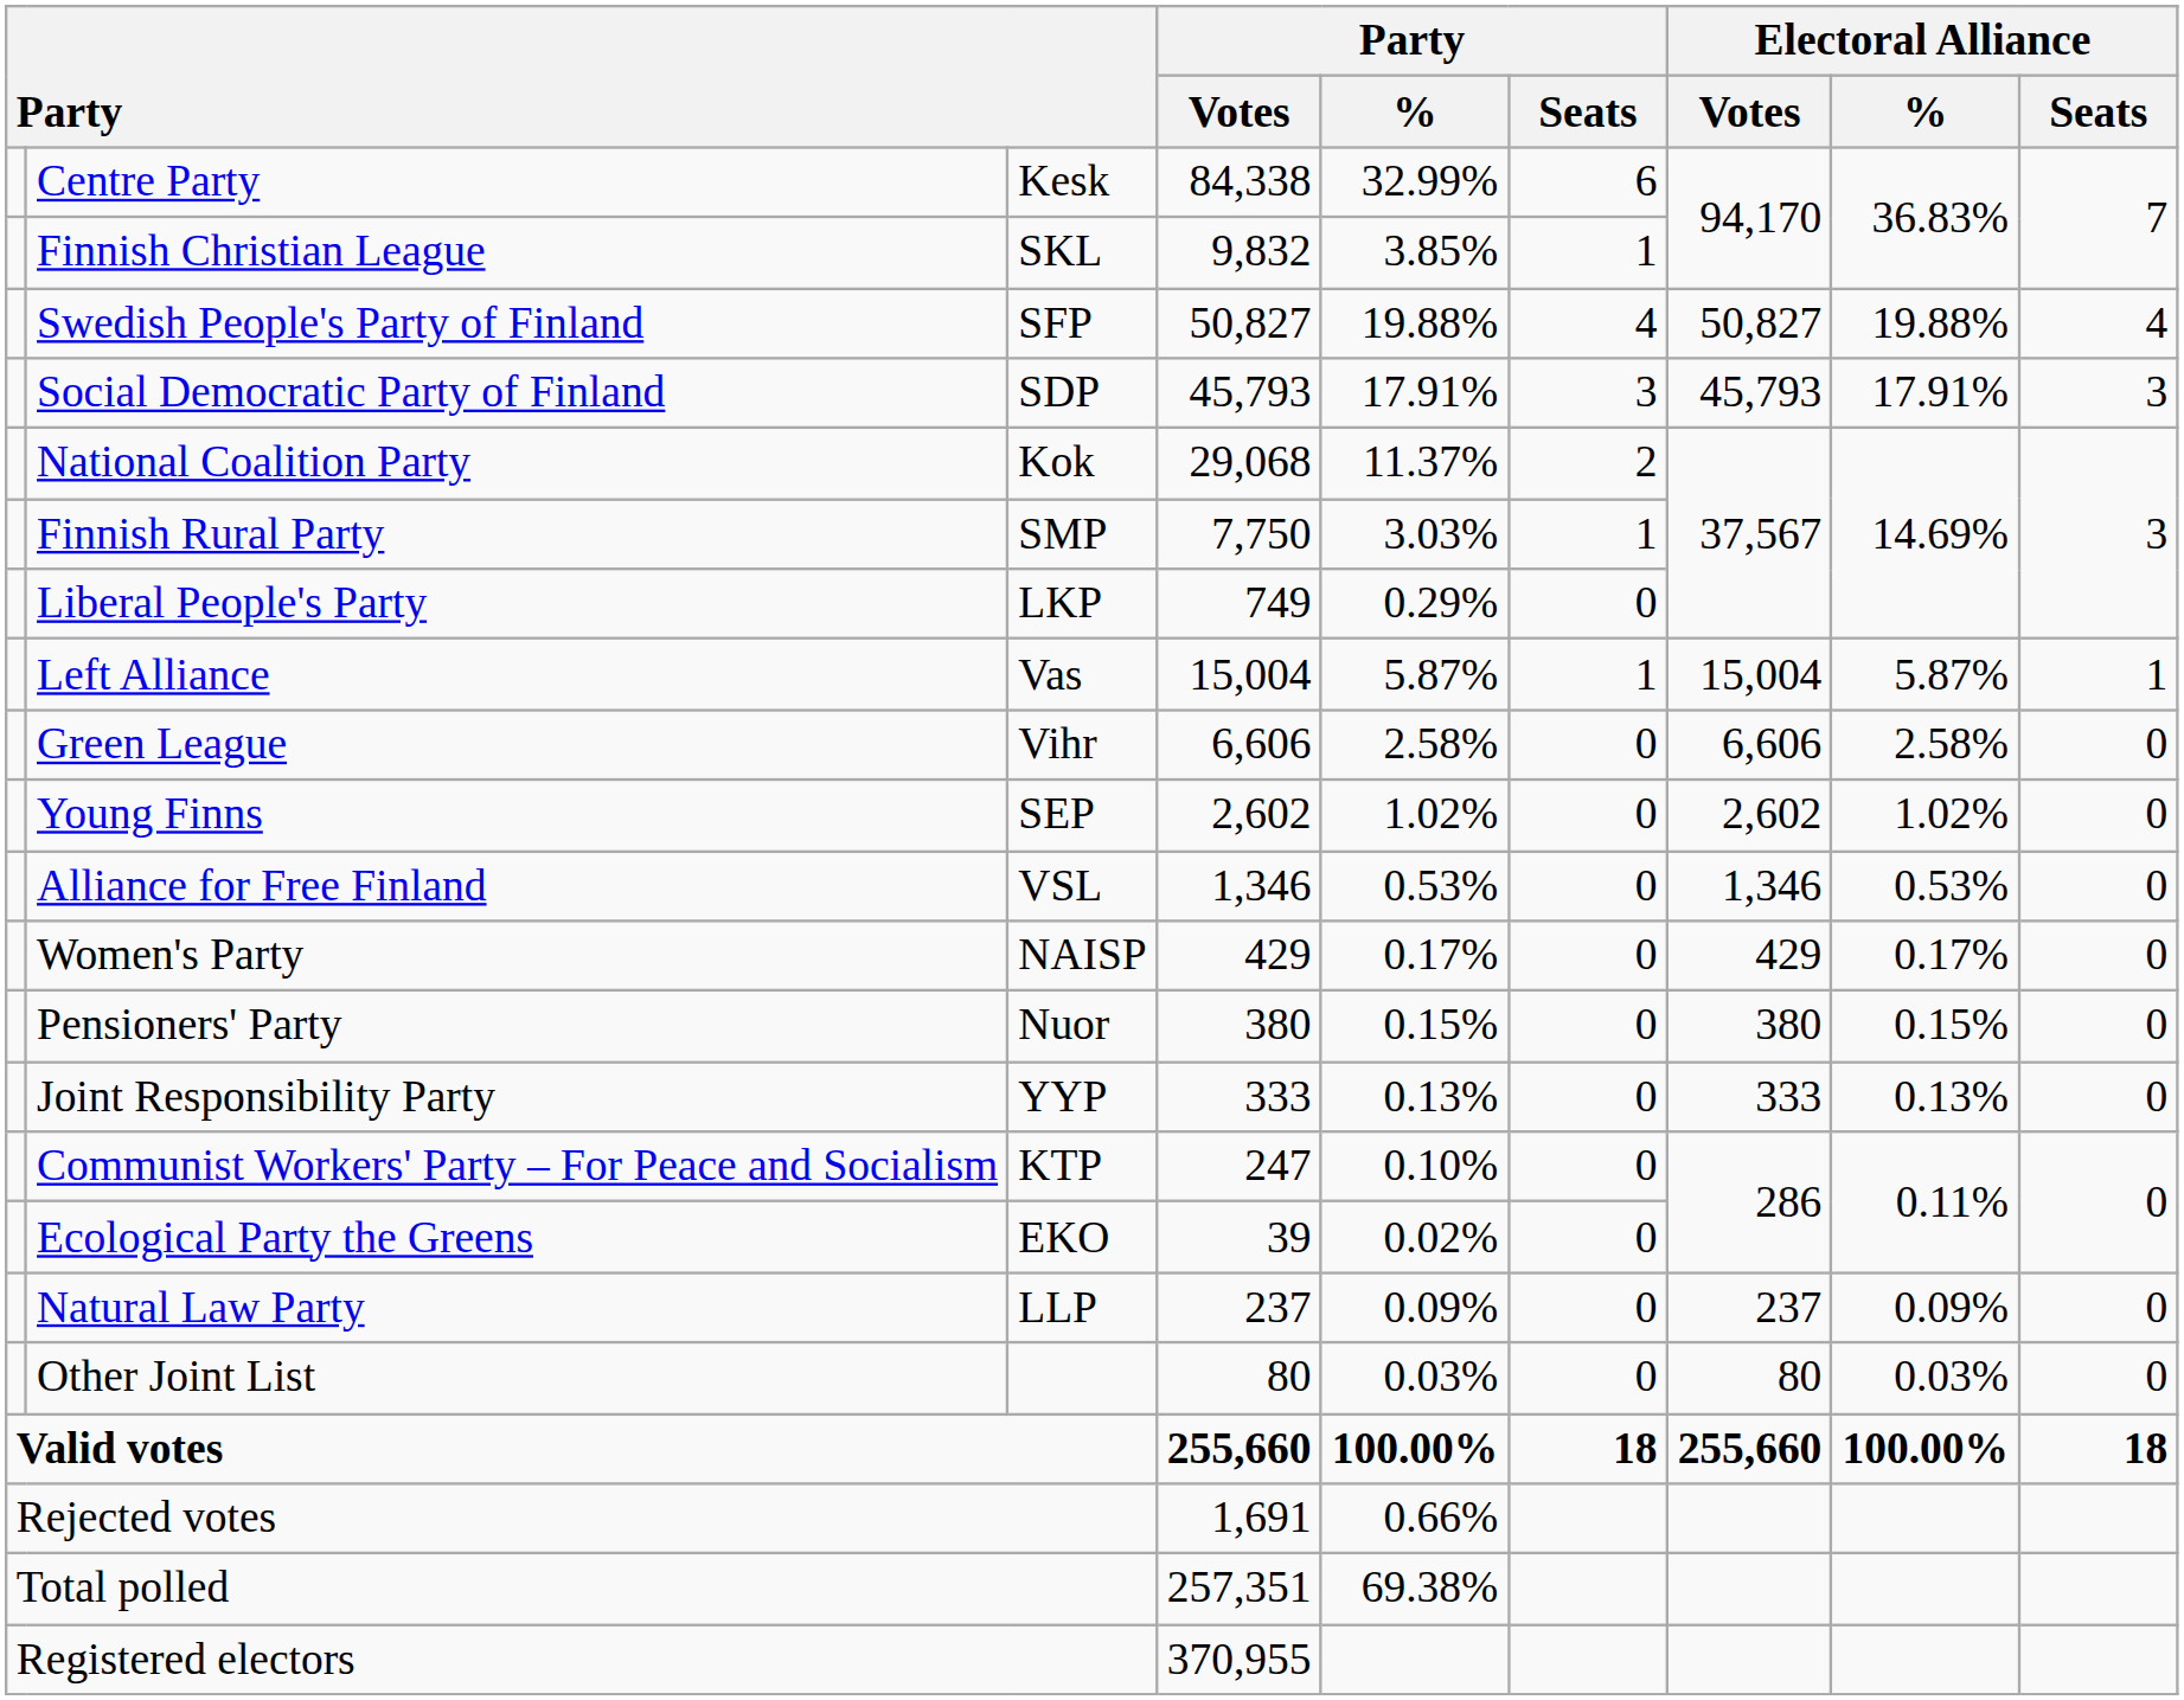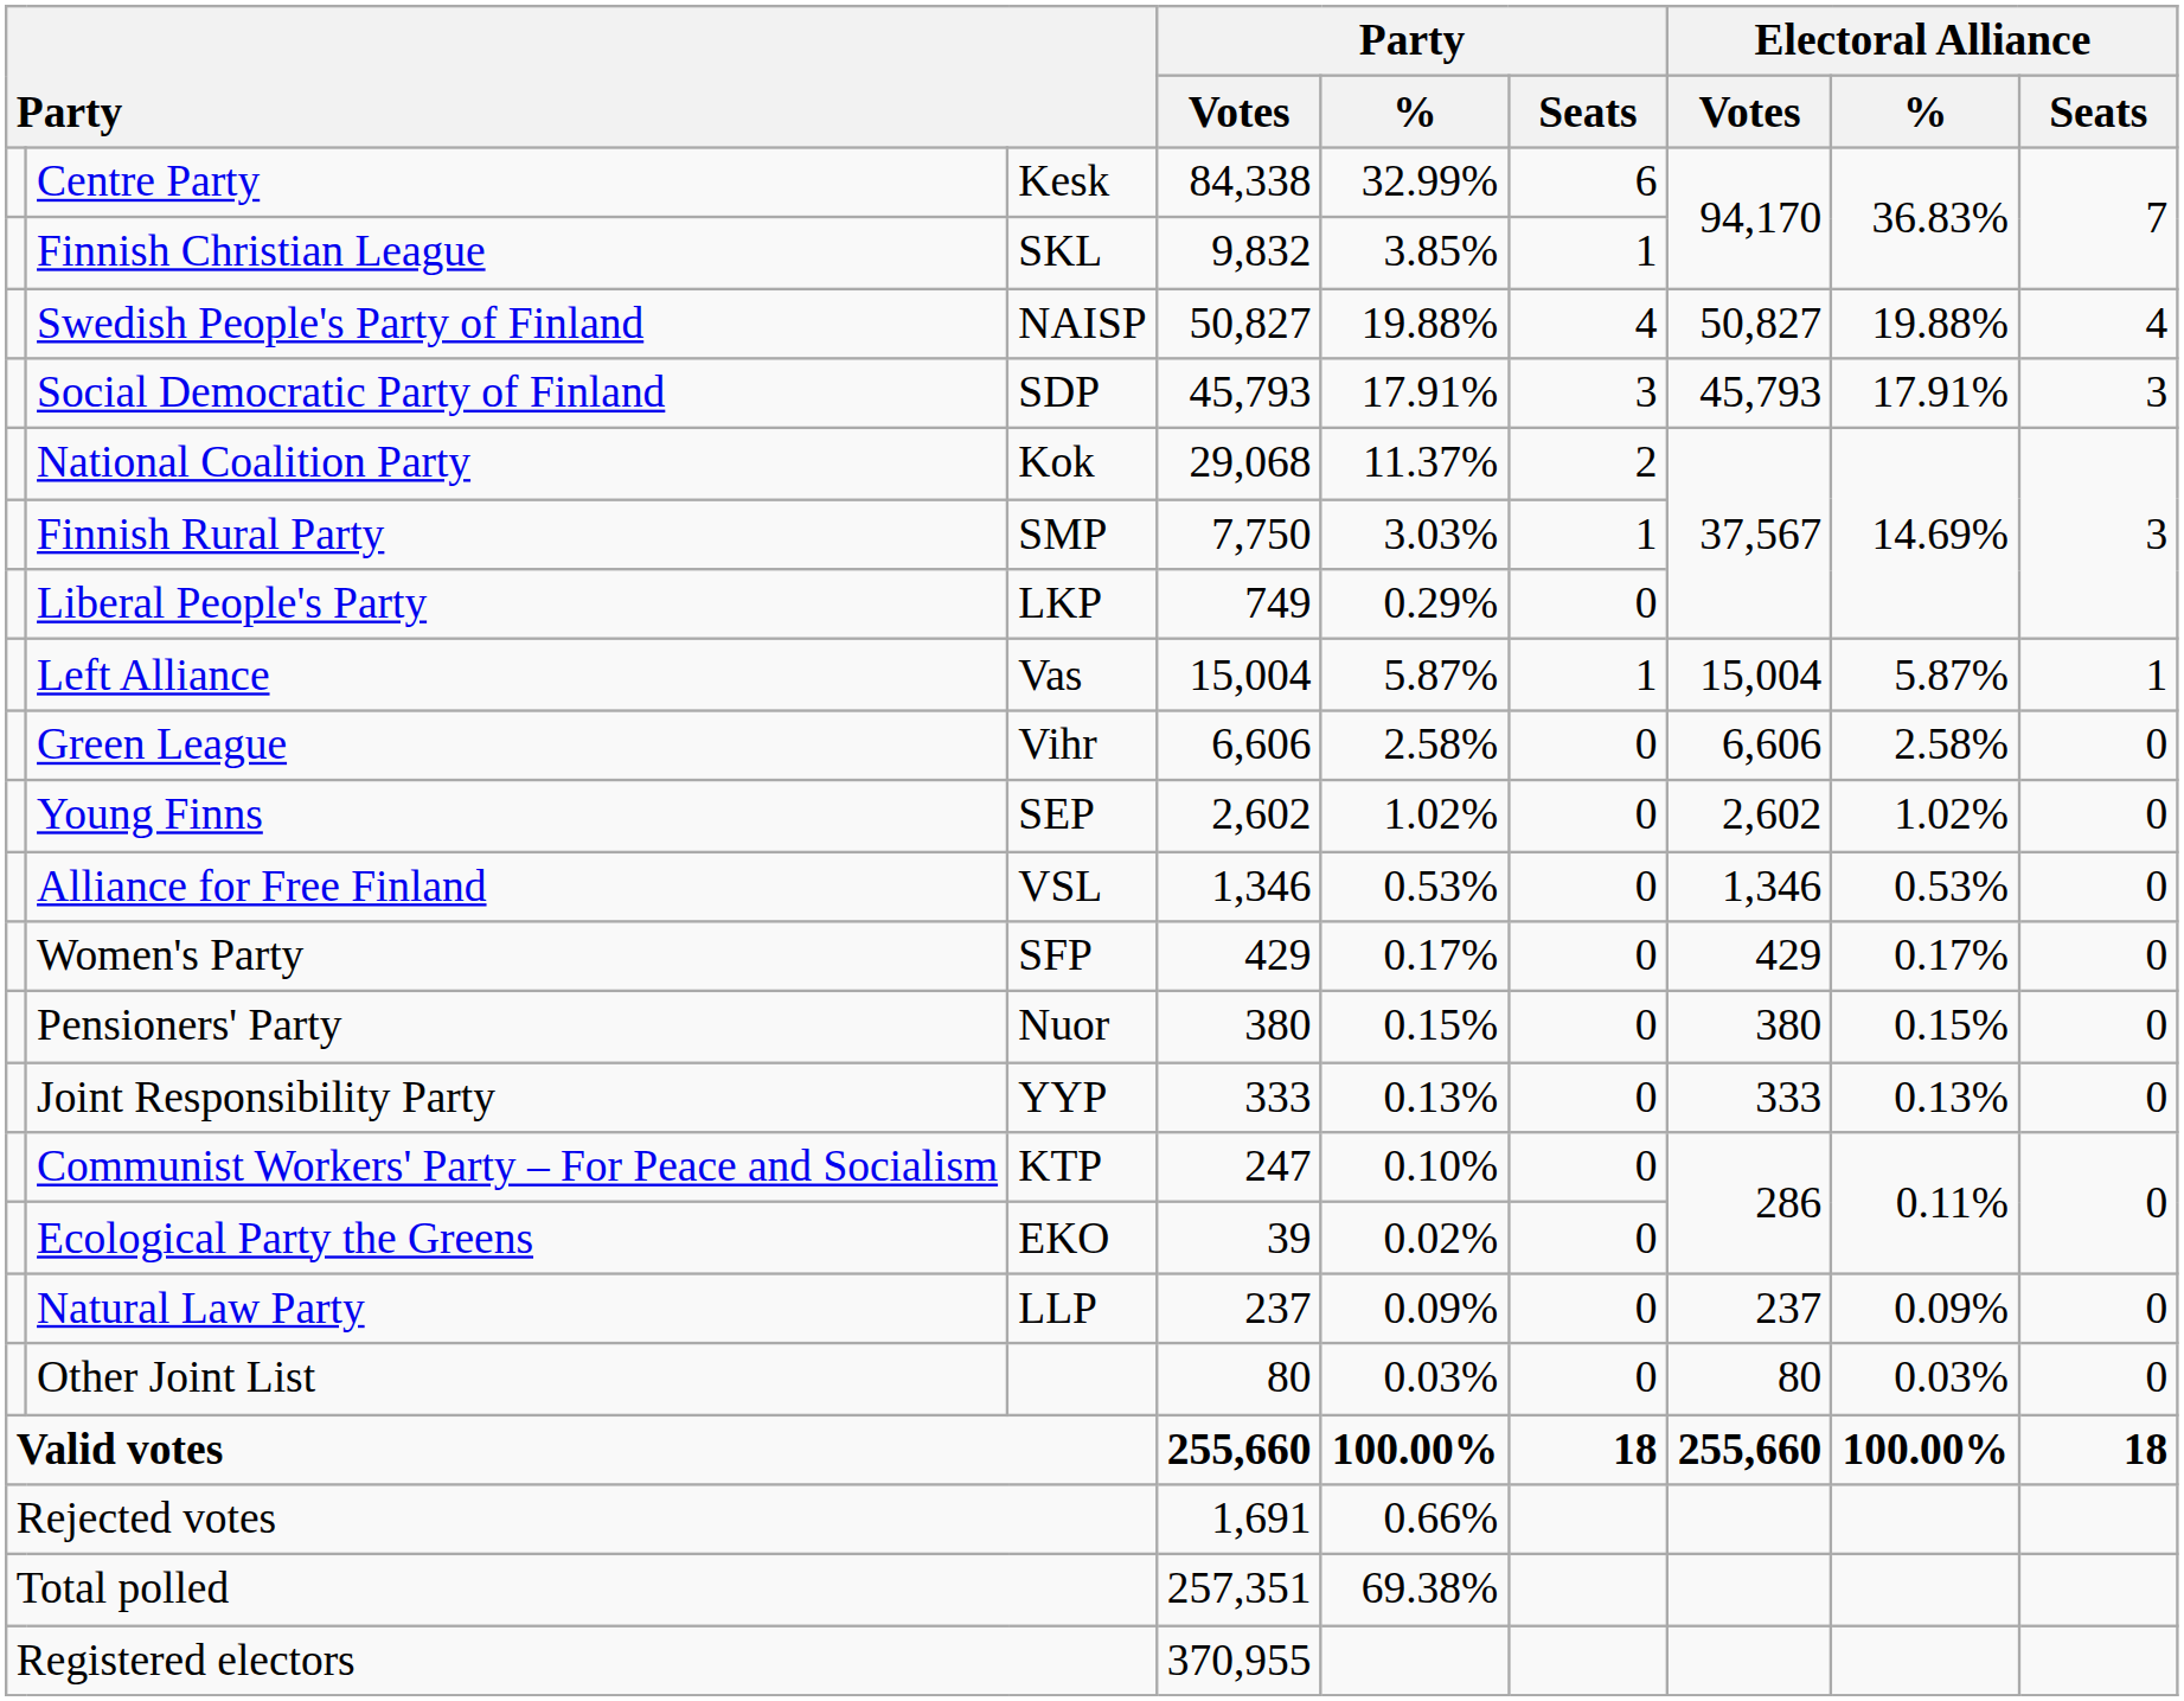Swedish People's Party of Finland | column 3: SFP -> NAISP
Women's Party | column 3: NAISP -> SFP
